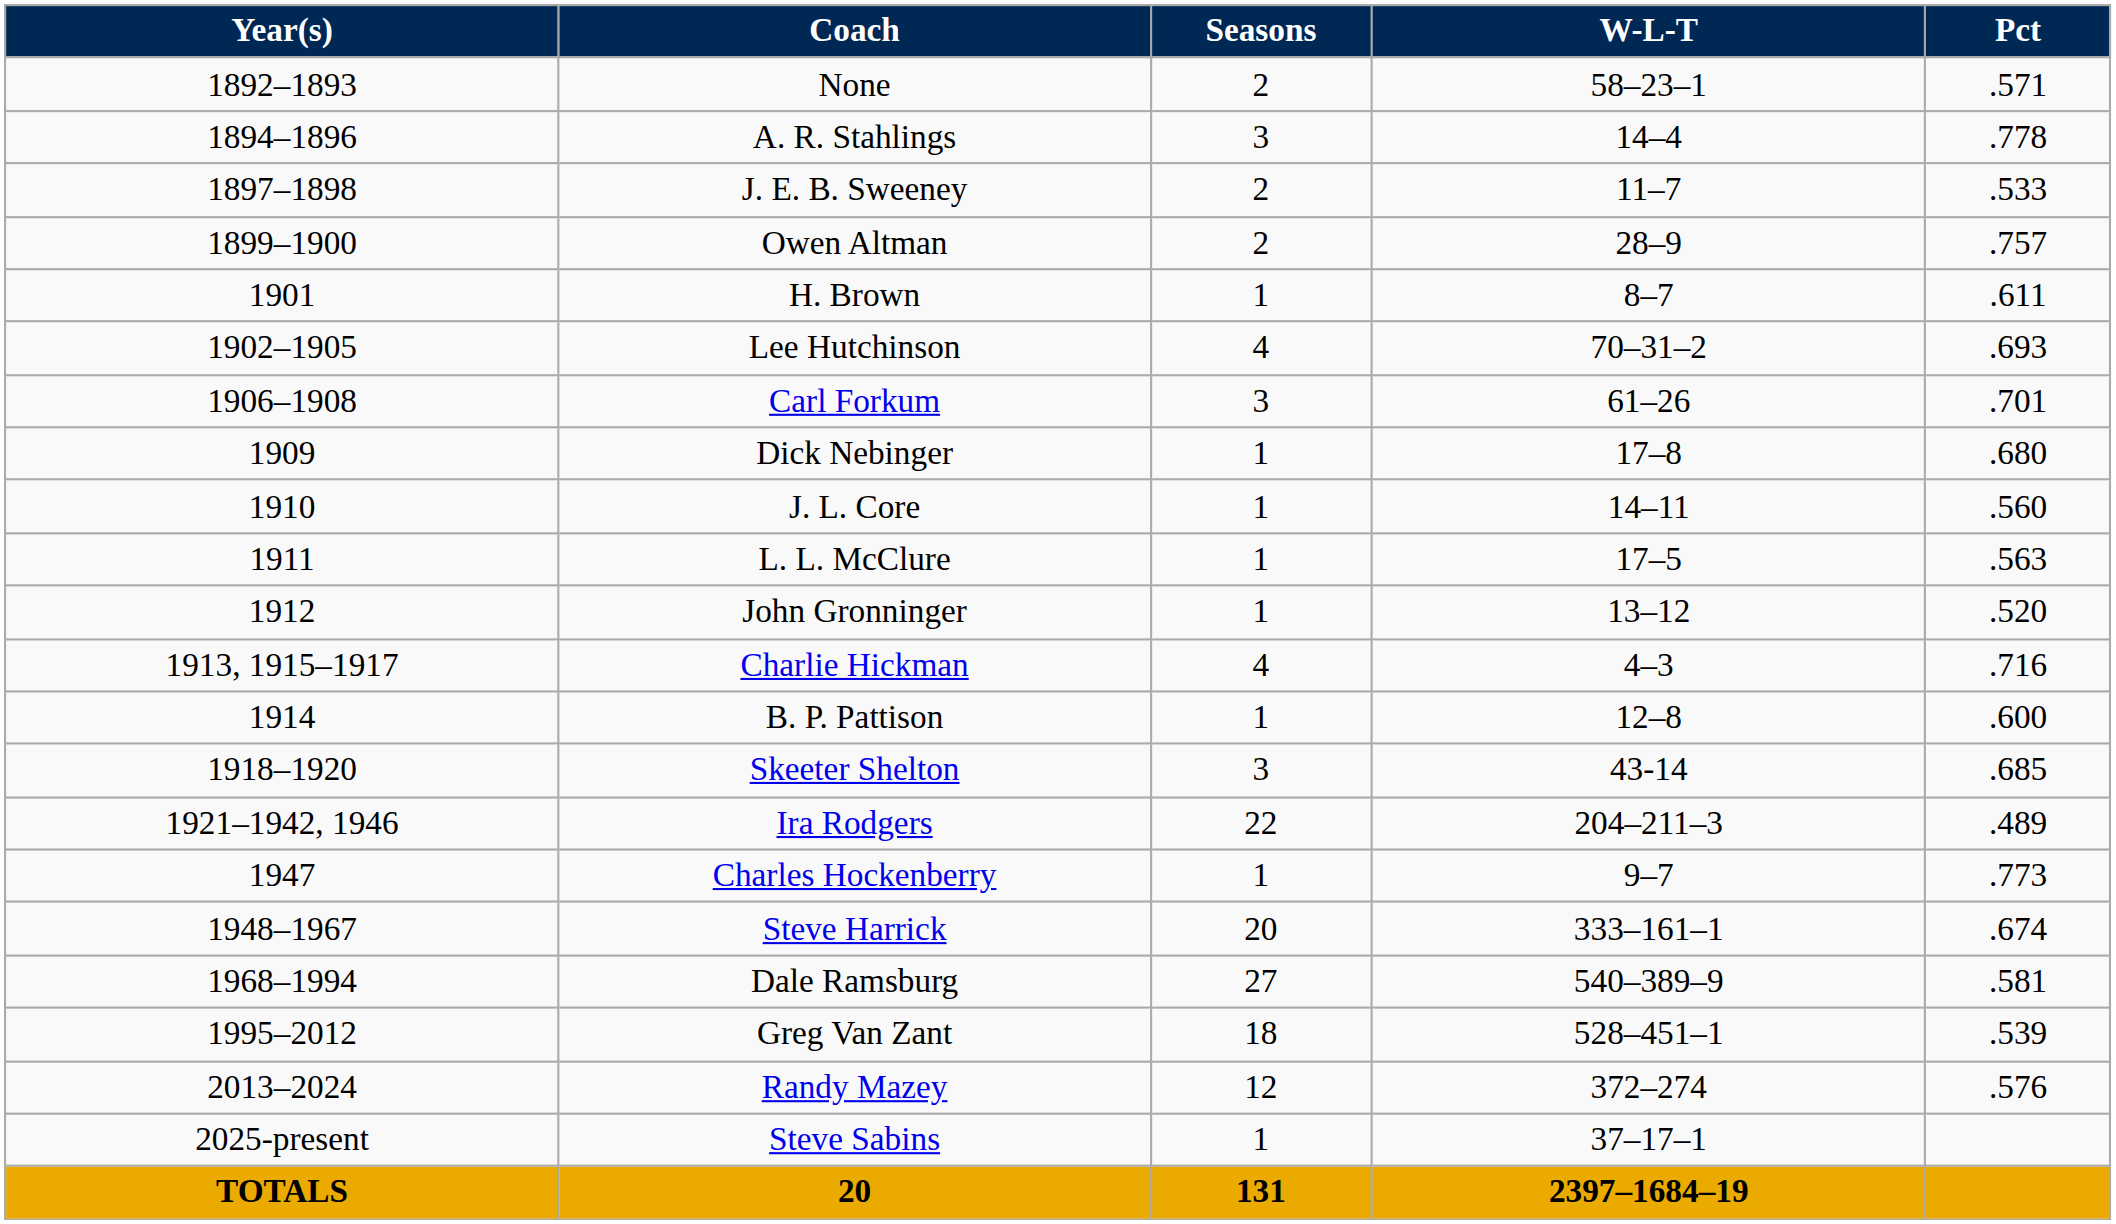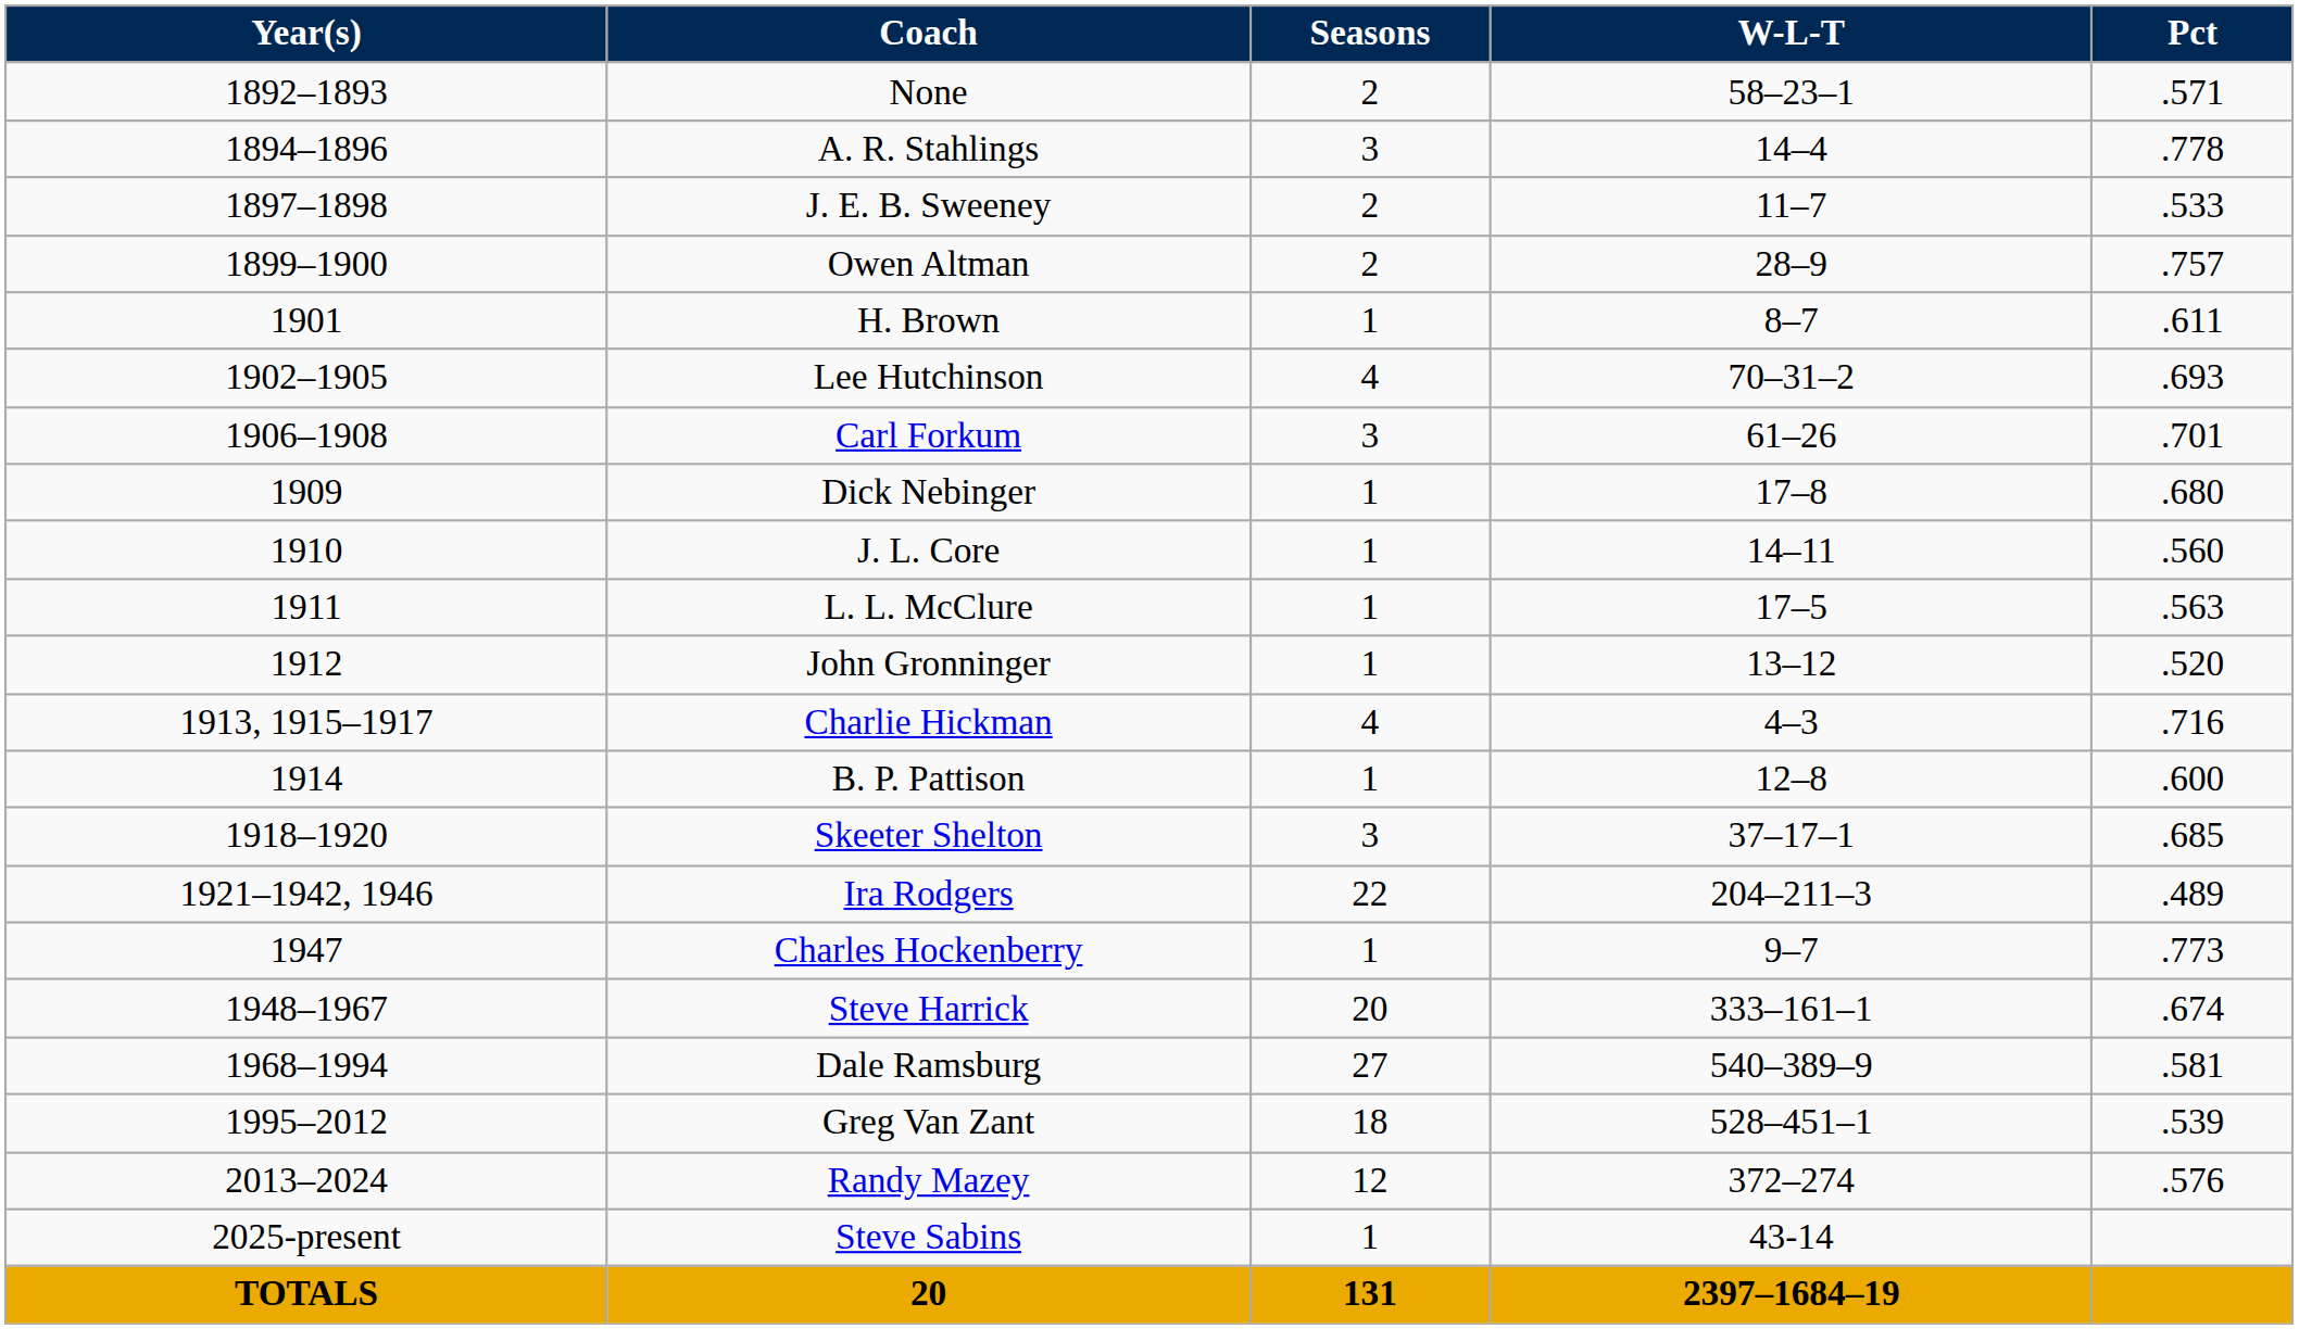Skeeter Shelton | W-L-T: 43-14 -> 37–17–1
Steve Sabins | W-L-T: 37–17–1 -> 43-14
